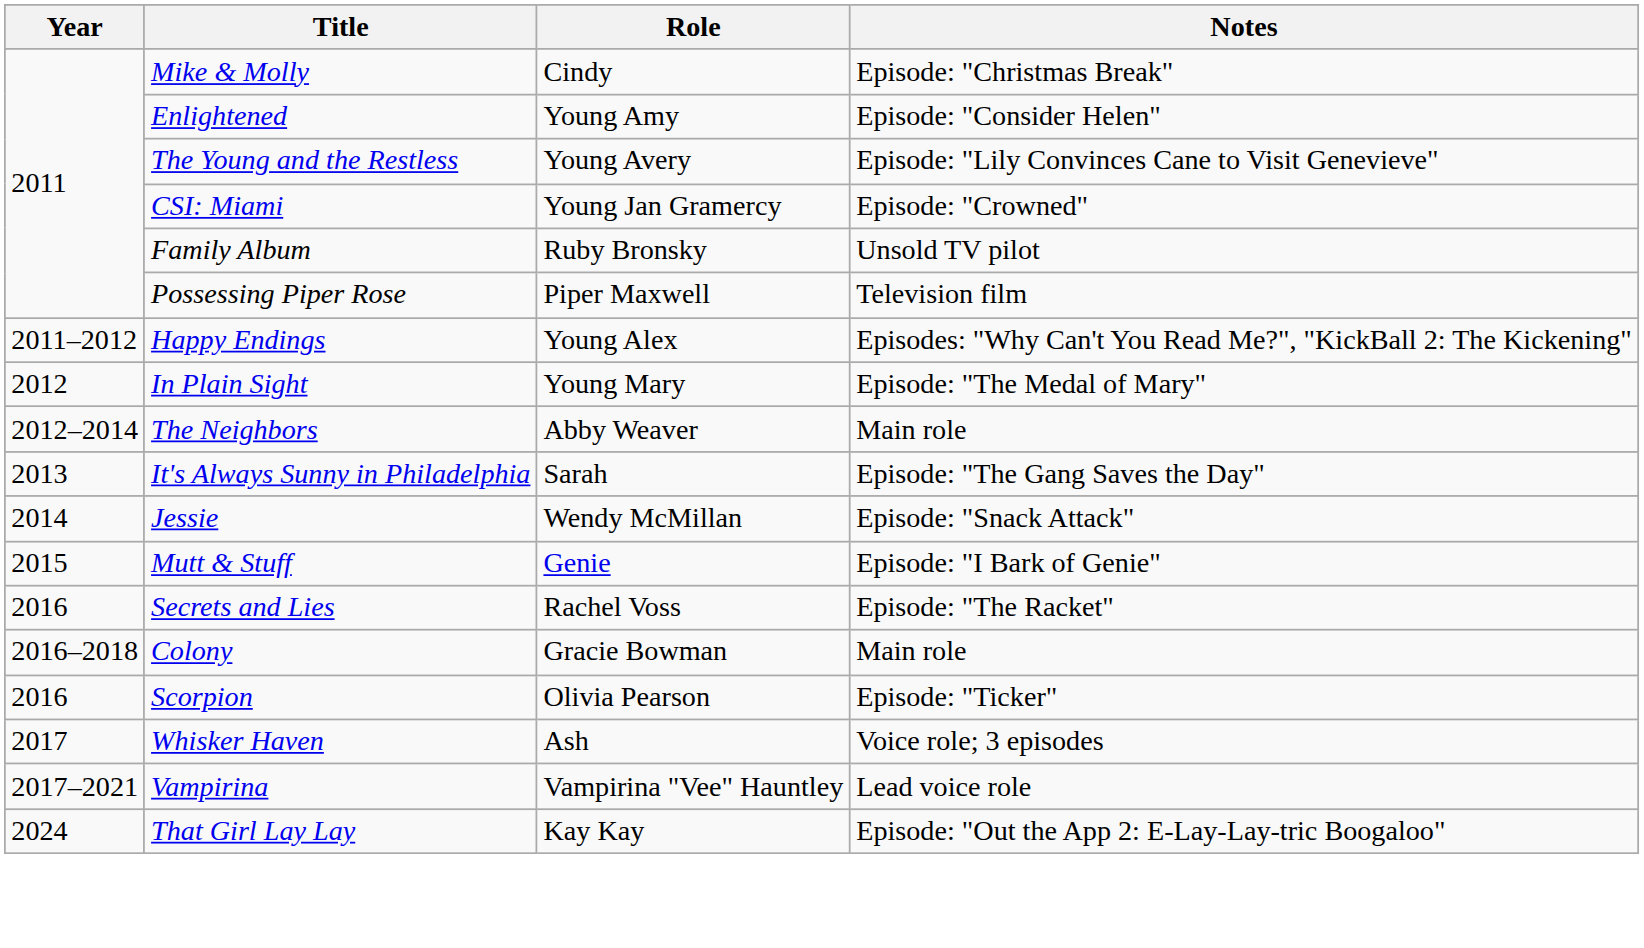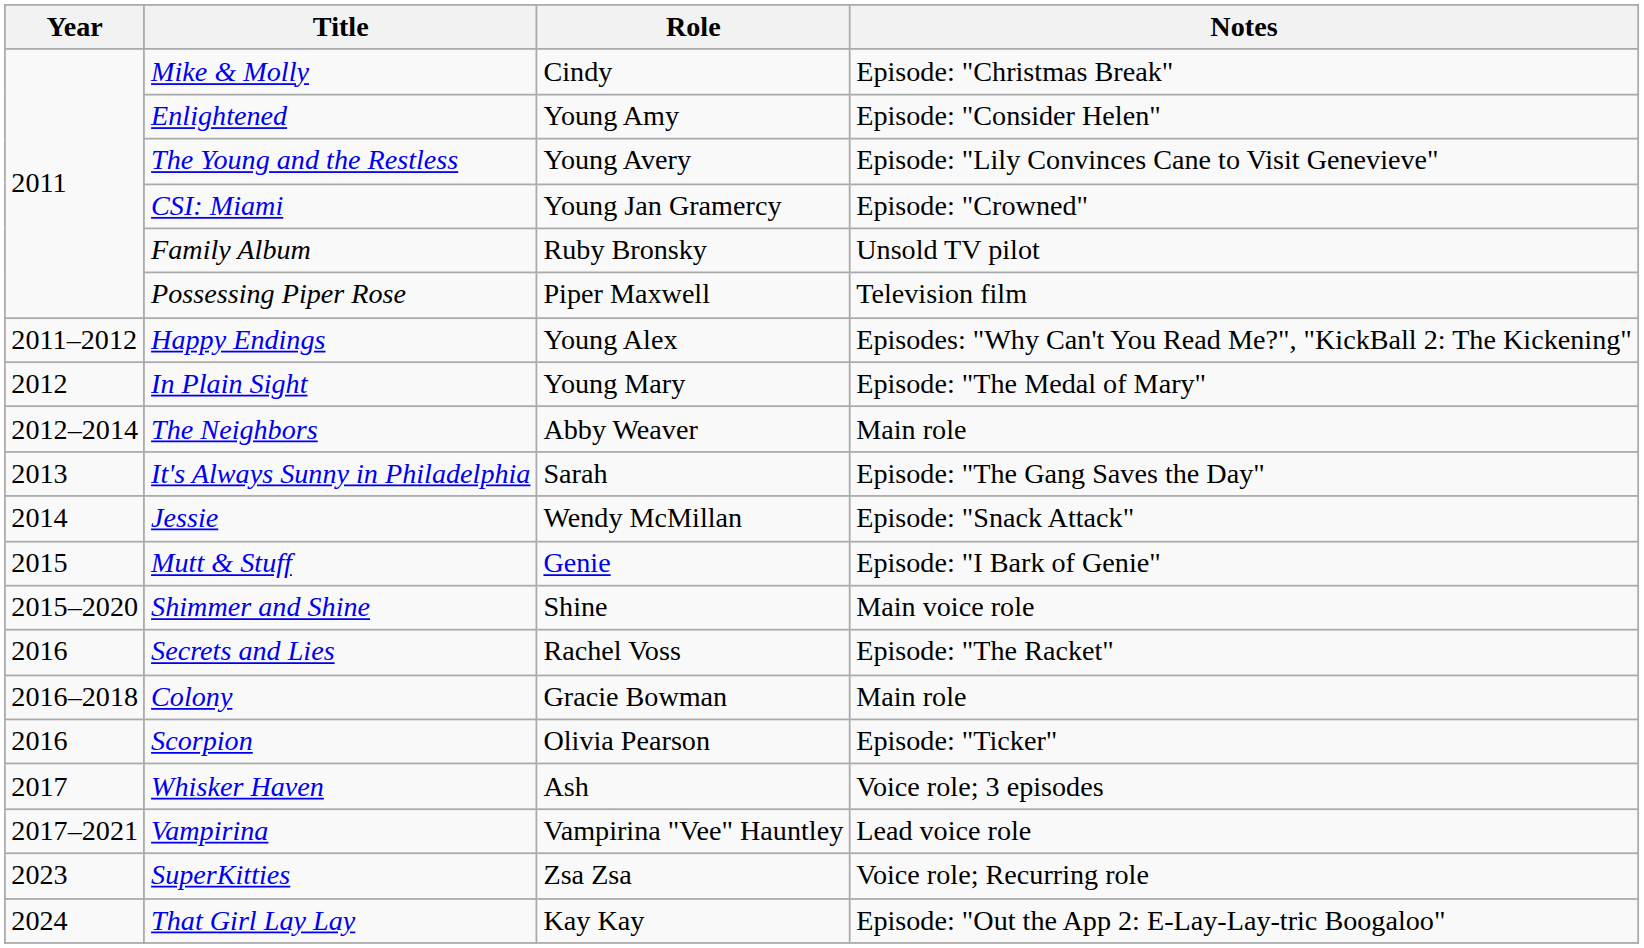+ row: 2015–2020 | Shimmer and Shine | Shine | Main voice role
+ row: 2023 | SuperKitties | Zsa Zsa | Voice role; Recurring role
